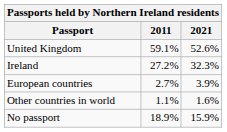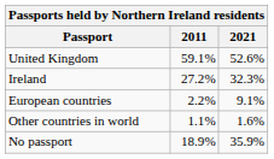European countries | 2011: 2.7% -> 2.2%
European countries | 2021: 3.9% -> 9.1%
No passport | 2021: 15.9% -> 35.9%
